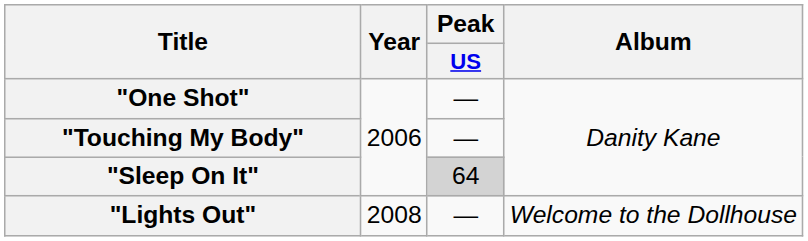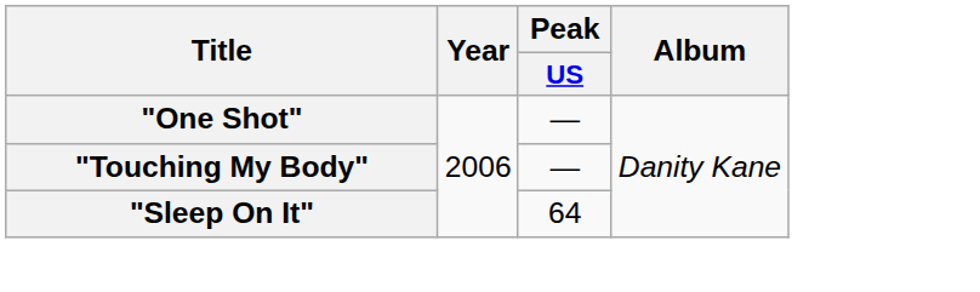"Sleep On It" | Peak / US: lightgrey background -> no background
- row: "Lights Out" | 2008 | — | Welcome to the Dollhouse
